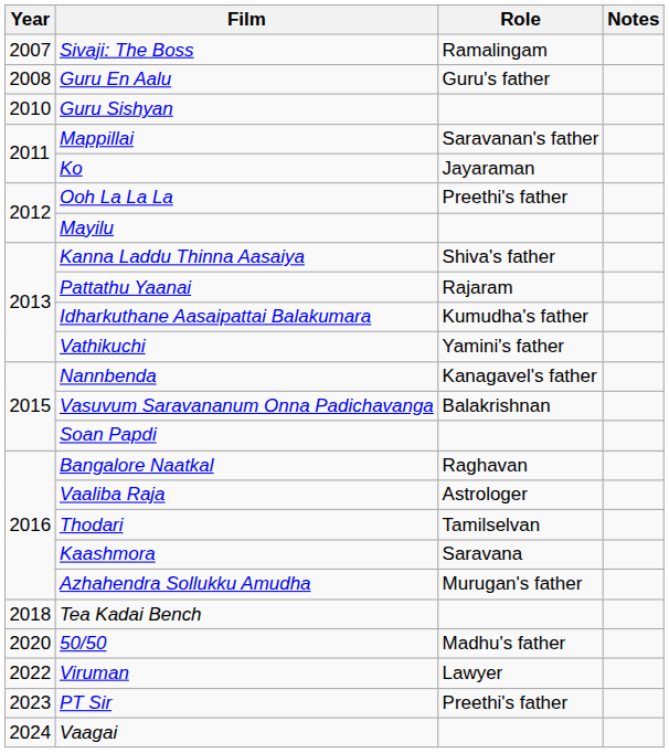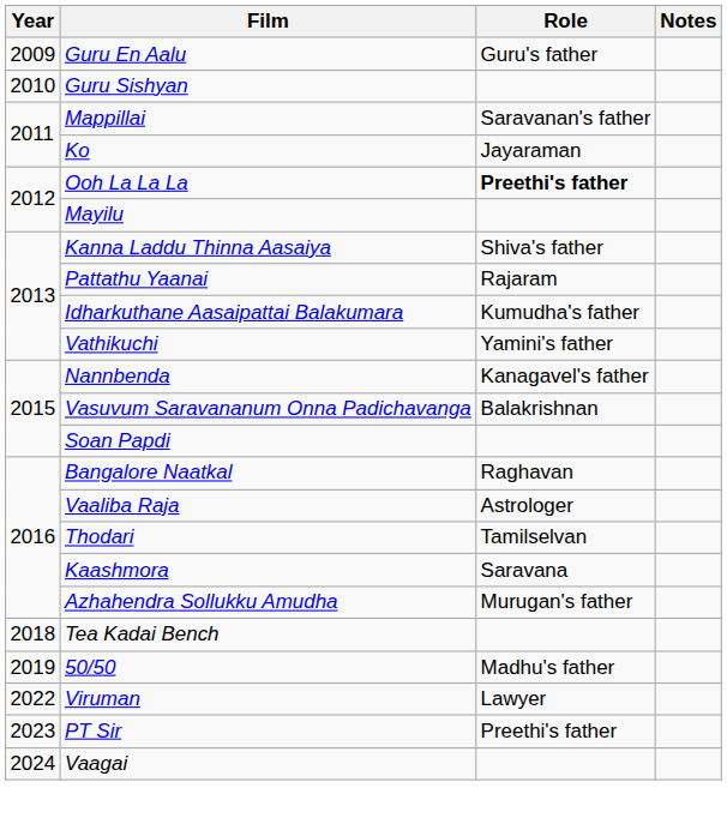- row: 2007 | Sivaji: The Boss | Ramalingam
Guru En Aalu | Year: 2008 -> 2009
Ooh La La La | Role: normal -> bold
50/50 | Year: 2020 -> 2019
